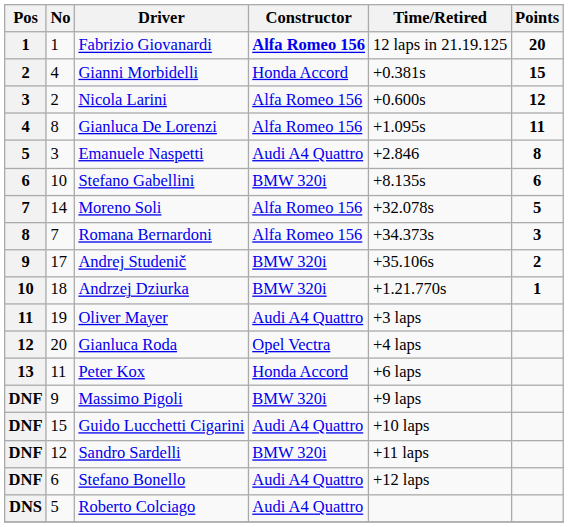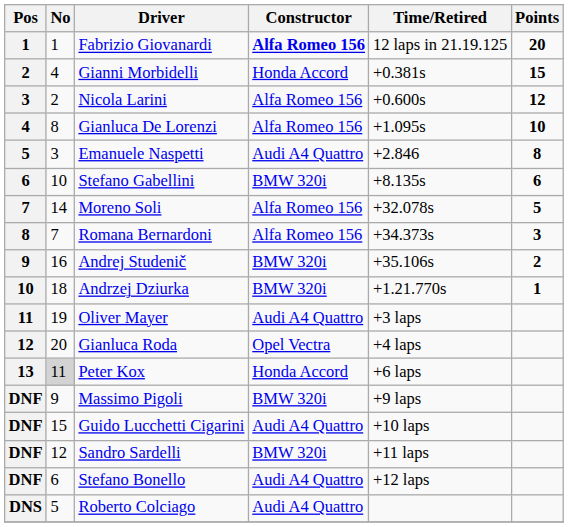Gianluca De Lorenzi | Points: 11 -> 10
Andrej Studenič | No: 17 -> 16
Peter Kox | No: no background -> lightgrey background
